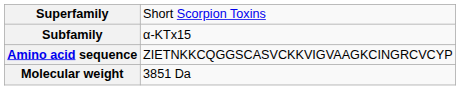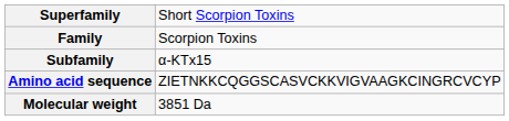+ row: Family | Scorpion Toxins
